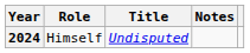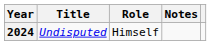columns swapped: Title <-> Role
